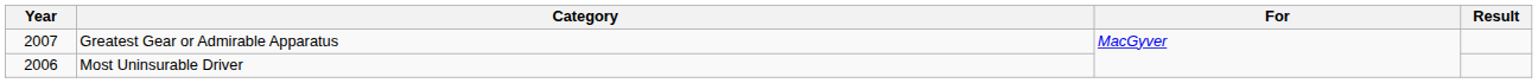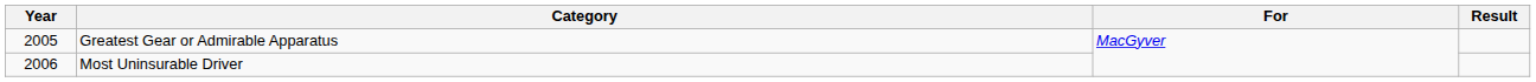Greatest Gear or Admirable Apparatus | Year: 2007 -> 2005
